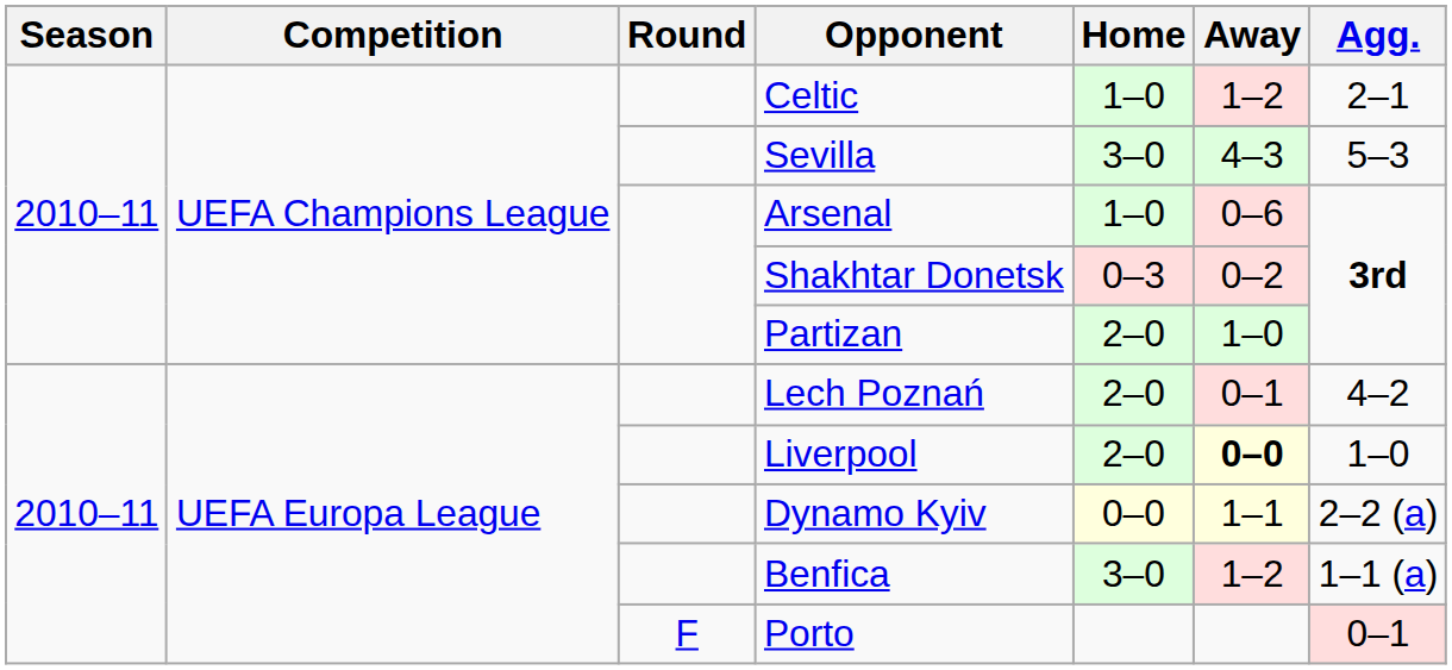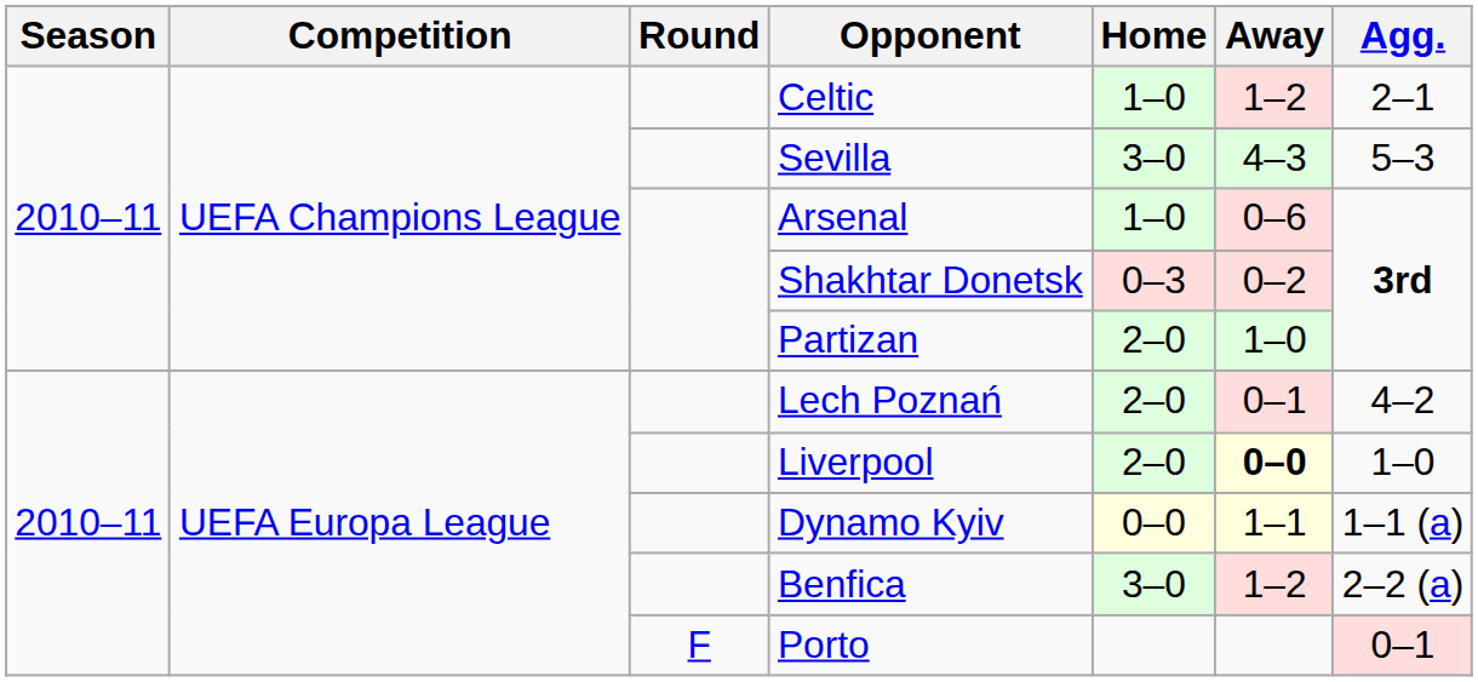Dynamo Kyiv | Agg.: 2–2 (a) -> 1–1 (a)
Benfica | Agg.: 1–1 (a) -> 2–2 (a)
